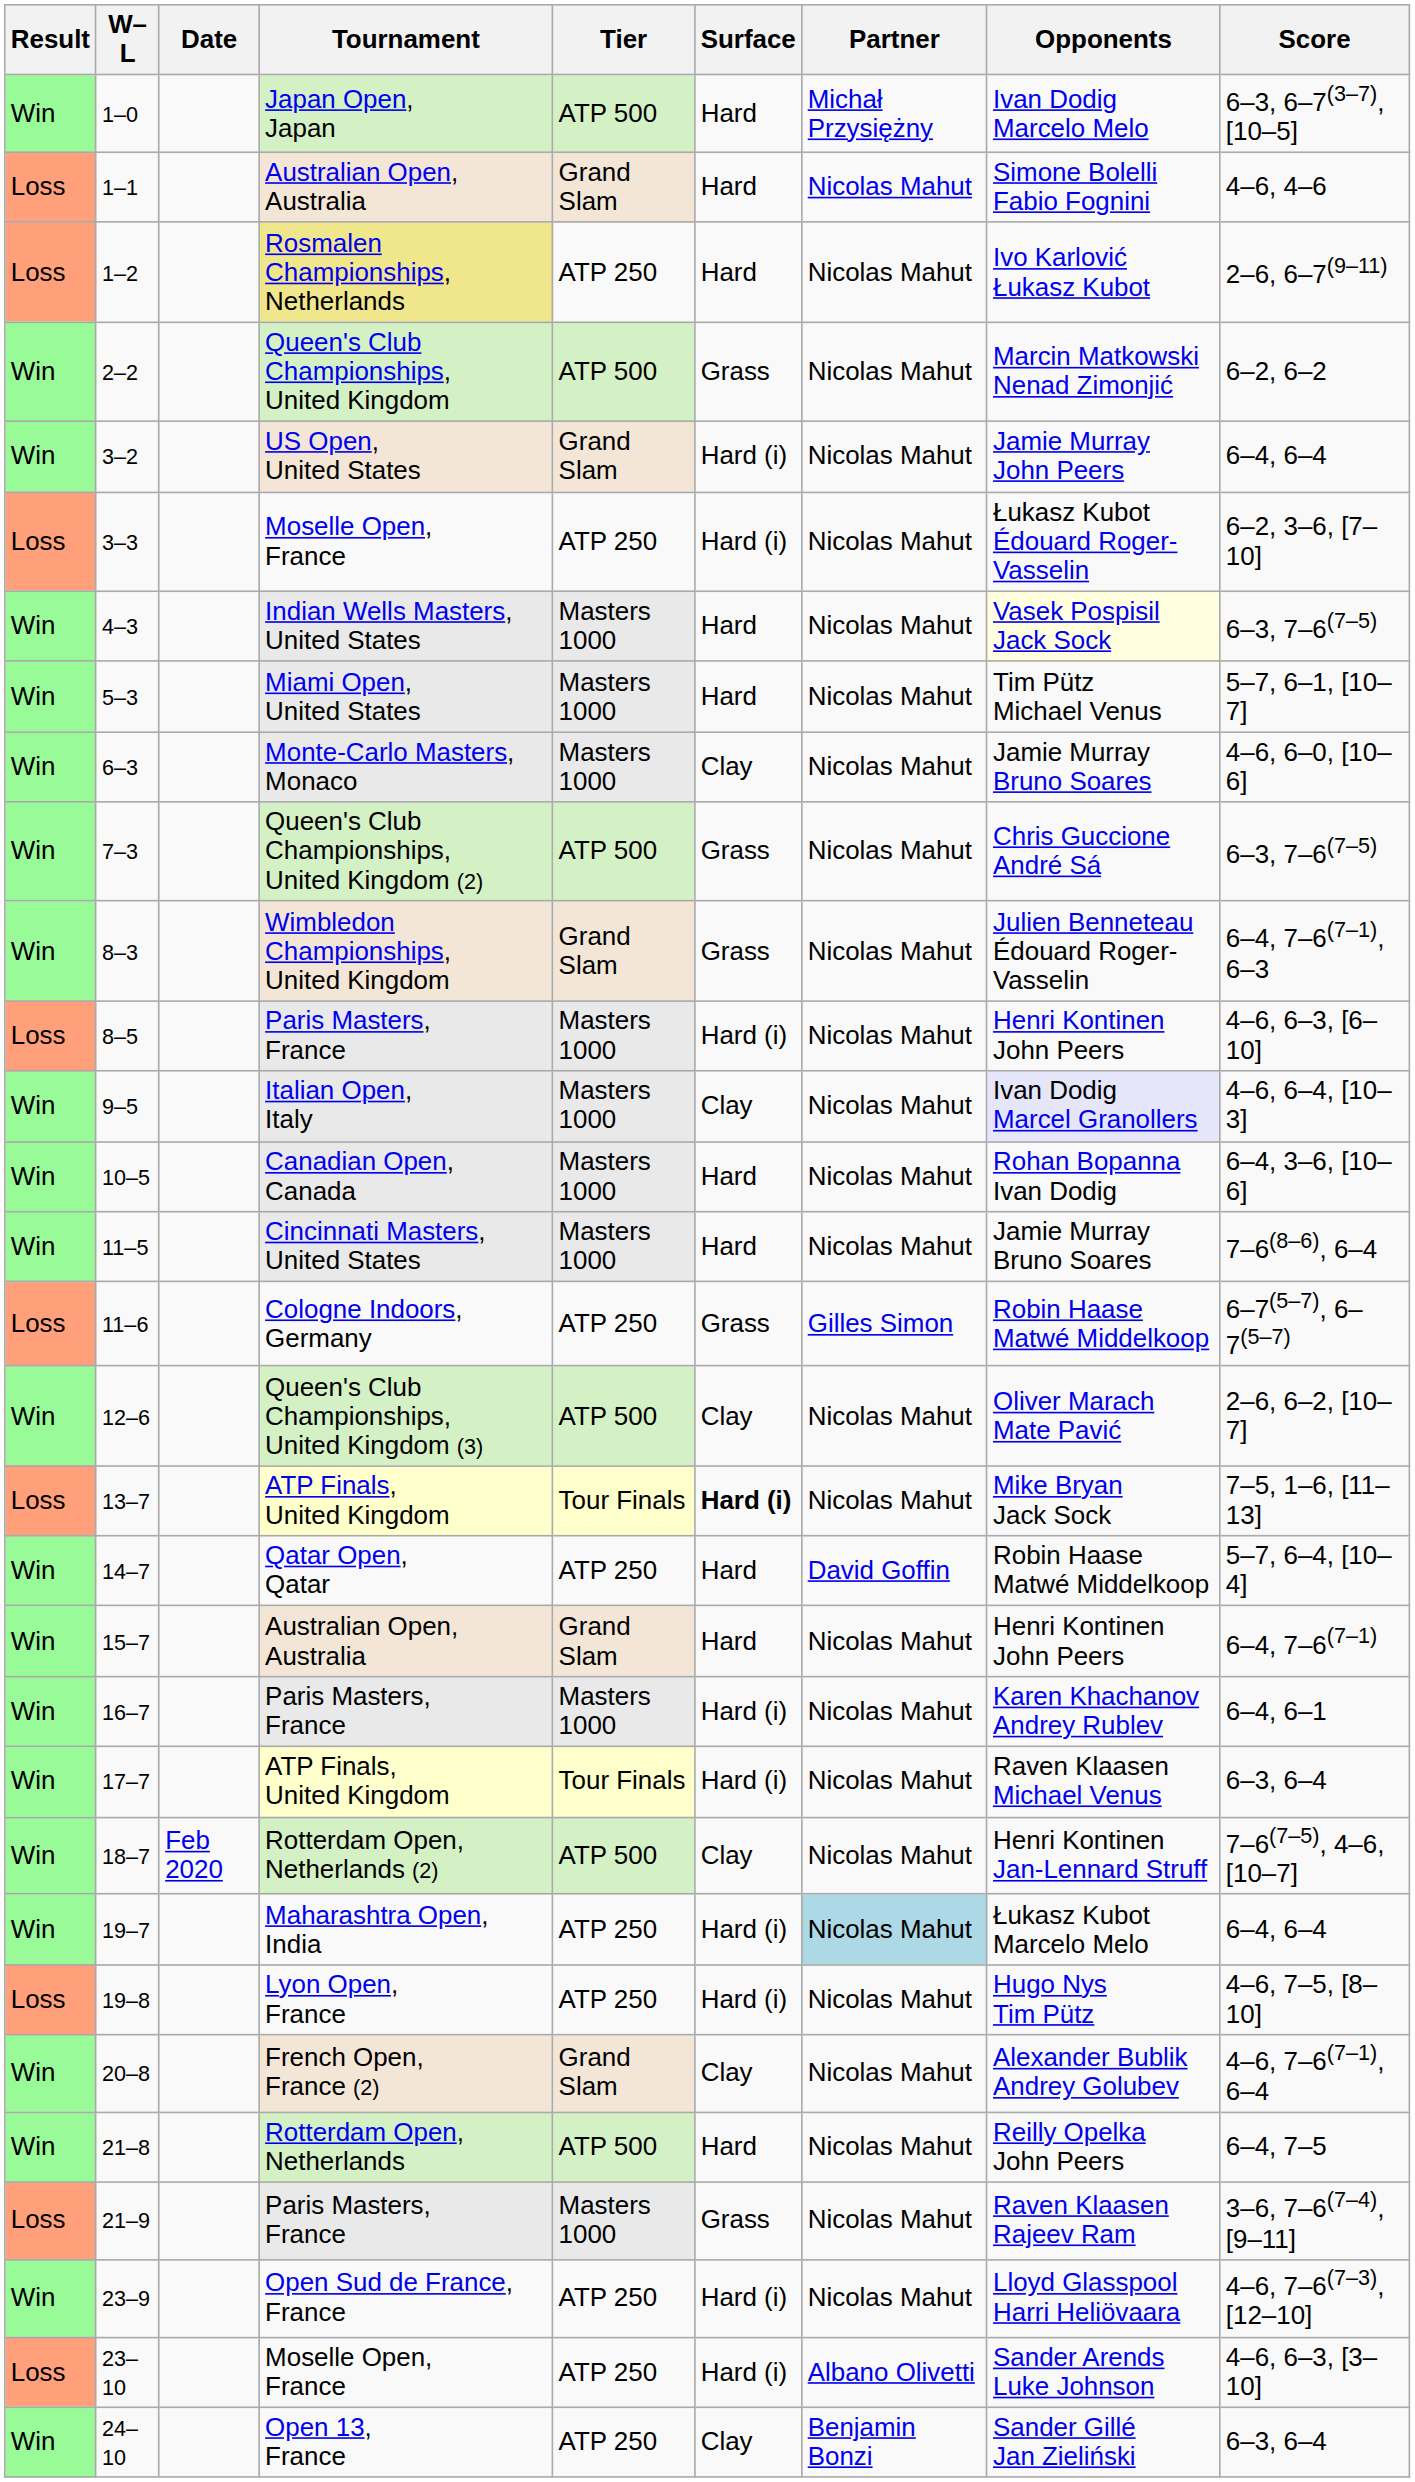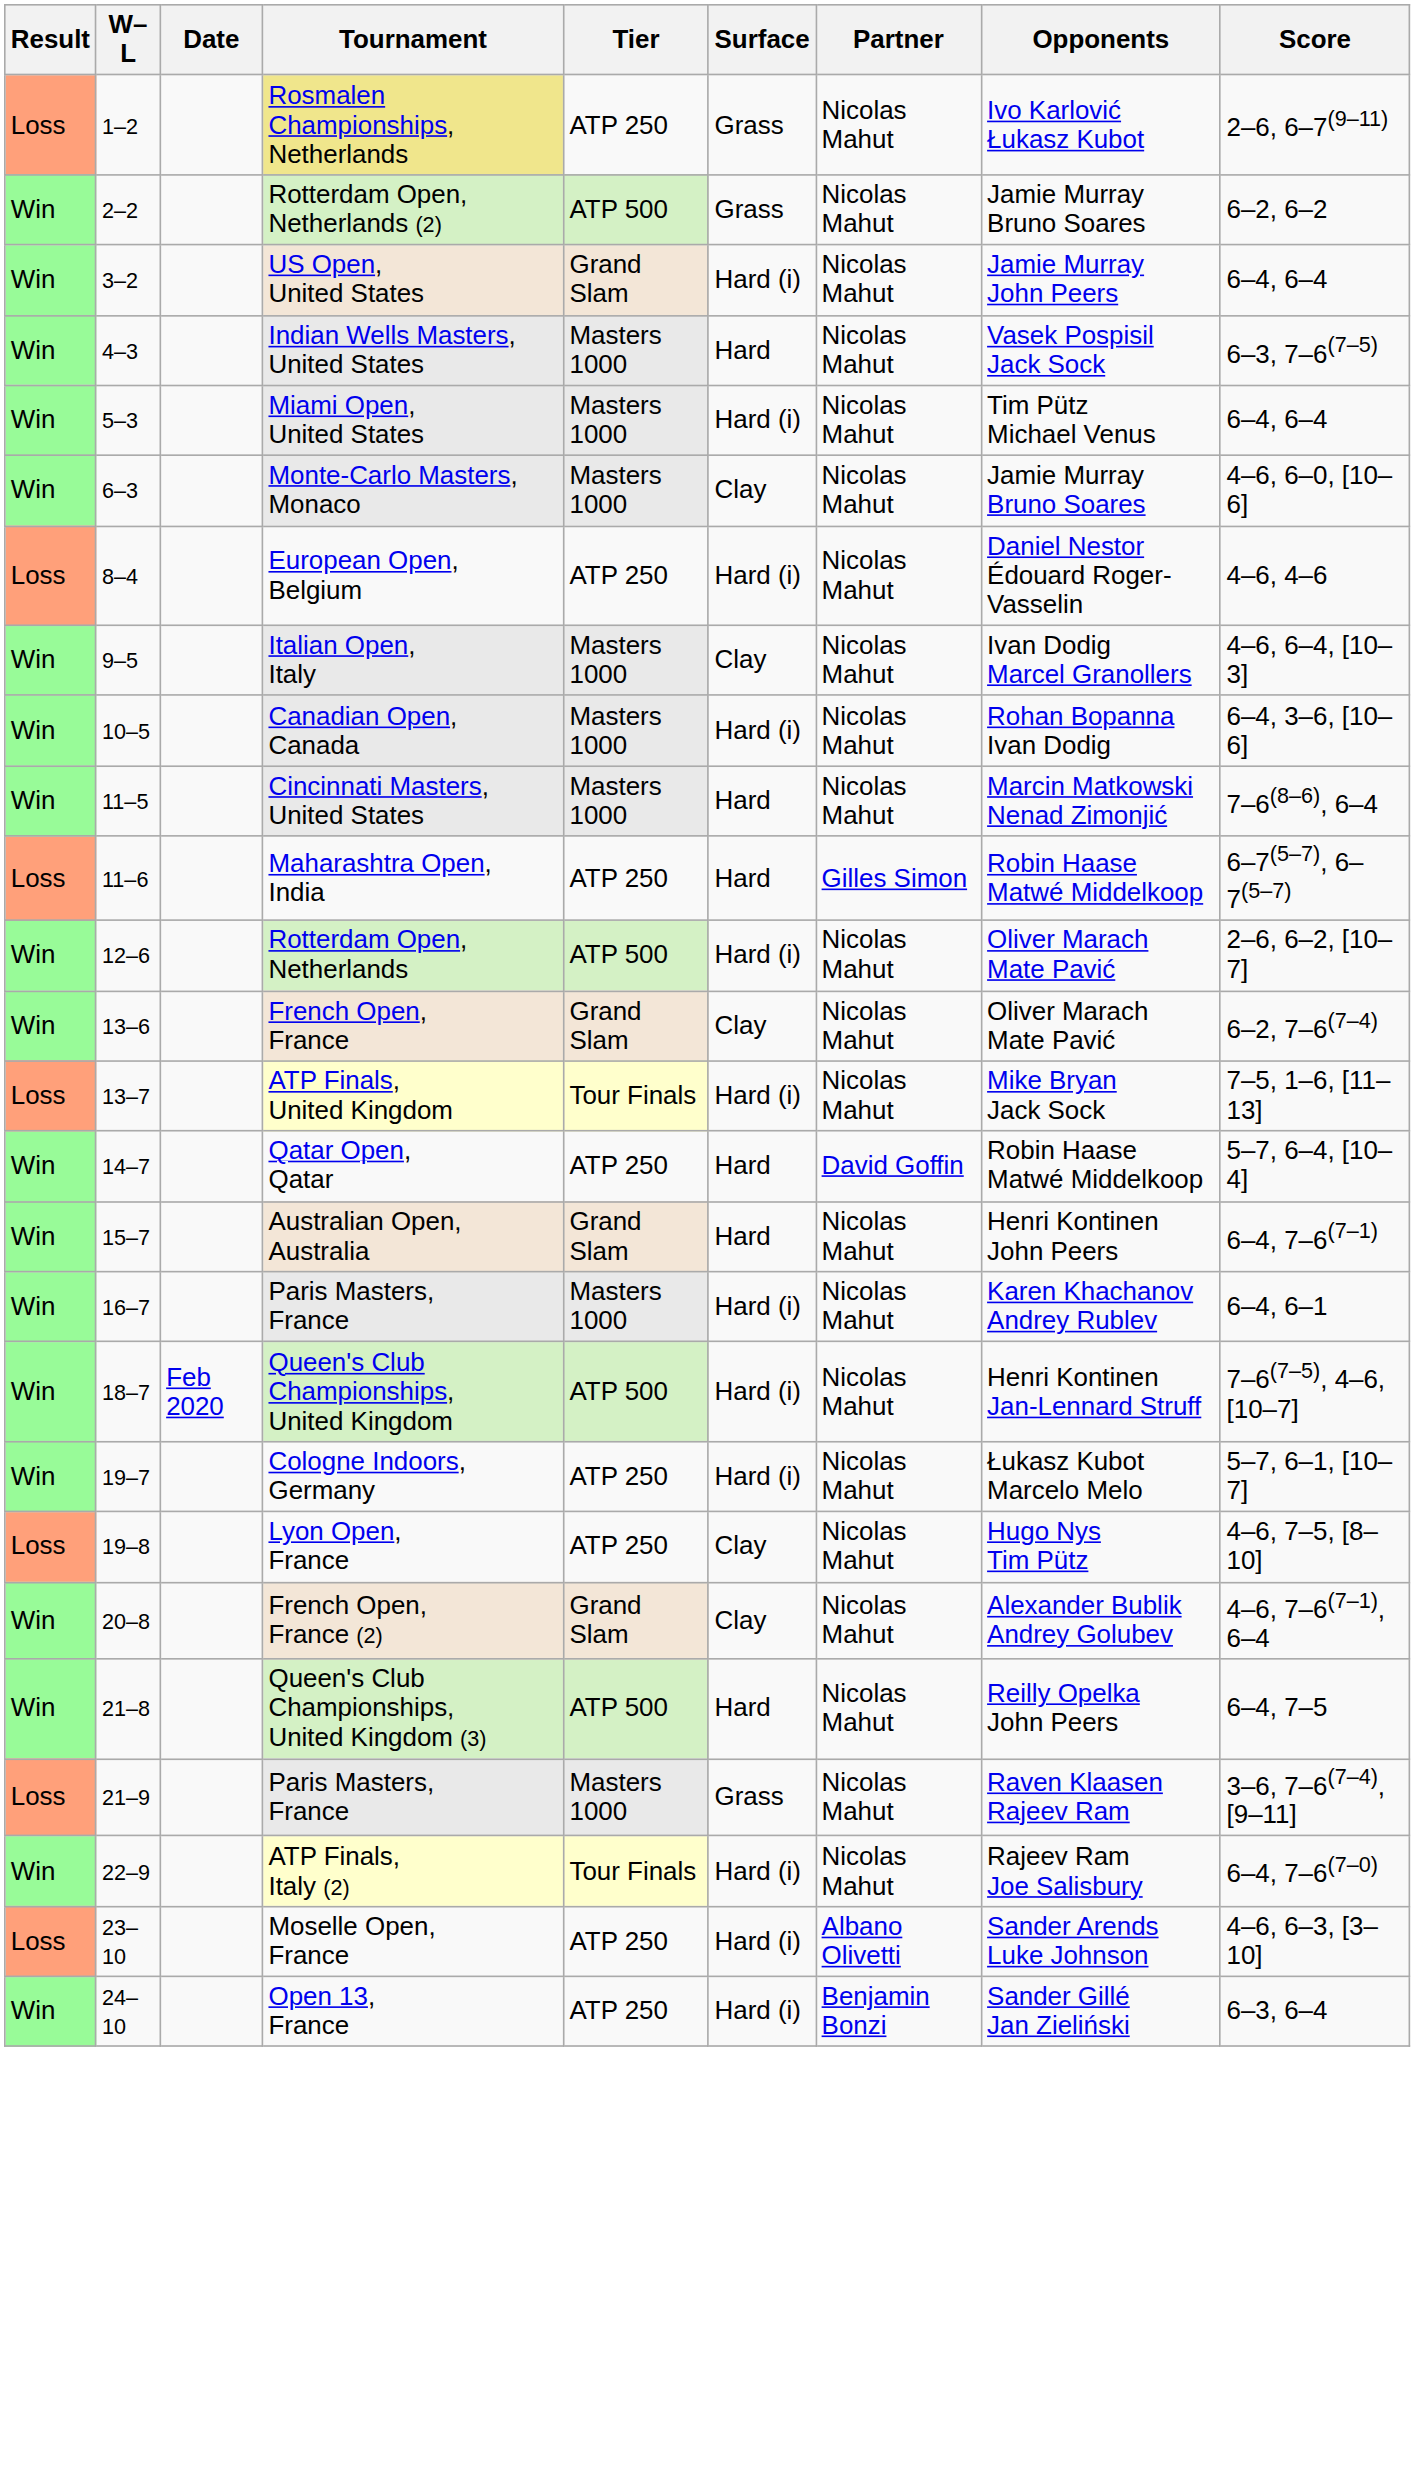- row: Win | 1–0 | Japan Open, Japan | ATP 500 | Hard | Michał Przysiężny | Ivan Dodig Marcelo Melo | 6–3, 6–7(3–7), [10–5]
- row: Loss | 1–1 | Australian Open, Australia | Grand Slam | Hard | Nicolas Mahut | Simone Bolelli Fabio Fognini | 4–6, 4–6
1–2 | Surface: Hard -> Grass
2–2 | Tournament: Queen's Club Championships, United Kingdom -> Rotterdam Open, Netherlands (2)
2–2 | Opponents: Marcin Matkowski Nenad Zimonjić -> Jamie Murray Bruno Soares
- row: Loss | 3–3 | Moselle Open, France | ATP 250 | Hard (i) | Nicolas Mahut | Łukasz Kubot Édouard Roger-Vasselin | 6–2, 3–6, [7–10]
4–3 | Opponents: lightyellow background -> no background
5–3 | Surface: Hard -> Hard (i)
5–3 | Score: 5–7, 6–1, [10–7] -> 6–4, 6–4
- row: Win | 7–3 | Queen's Club Championships, United Kingdom (2) | ATP 500 | Grass | Nicolas Mahut | Chris Guccione André Sá | 6–3, 7–6(7–5)
- row: Win | 8–3 | Wimbledon Championships, United Kingdom | Grand Slam | Grass | Nicolas Mahut | Julien Benneteau Édouard Roger-Vasselin | 6–4, 7–6(7–1), 6–3
+ row: Loss | 8–4 | European Open, Belgium | ATP 250 | Hard (i) | Nicolas Mahut | Daniel Nestor Édouard Roger-Vasselin | 4–6, 4–6
- row: Loss | 8–5 | Paris Masters, France | Masters 1000 | Hard (i) | Nicolas Mahut | Henri Kontinen John Peers | 4–6, 6–3, [6–10]
9–5 | Opponents: lavender background -> no background
10–5 | Surface: Hard -> Hard (i)
11–5 | Opponents: Jamie Murray Bruno Soares -> Marcin Matkowski Nenad Zimonjić
11–6 | Tournament: Cologne Indoors, Germany -> Maharashtra Open, India
11–6 | Surface: Grass -> Hard
12–6 | Tournament: Queen's Club Championships, United Kingdom (3) -> Rotterdam Open, Netherlands
12–6 | Surface: Clay -> Hard (i)
+ row: Win | 13–6 | French Open, France | Grand Slam | Clay | Nicolas Mahut | Oliver Marach Mate Pavić | 6–2, 7–6(7–4)
13–7 | Surface: bold -> normal
- row: Win | 17–7 | ATP Finals, United Kingdom | Tour Finals | Hard (i) | Nicolas Mahut | Raven Klaasen Michael Venus | 6–3, 6–4
18–7 | Tournament: Rotterdam Open, Netherlands (2) -> Queen's Club Championships, United Kingdom
18–7 | Surface: Clay -> Hard (i)
19–7 | Tournament: Maharashtra Open, India -> Cologne Indoors, Germany
19–7 | Partner: lightblue background -> no background
19–7 | Score: 6–4, 6–4 -> 5–7, 6–1, [10–7]
19–8 | Surface: Hard (i) -> Clay
21–8 | Tournament: Rotterdam Open, Netherlands -> Queen's Club Championships, United Kingdom (3)
+ row: Win | 22–9 | ATP Finals, Italy (2) | Tour Finals | Hard (i) | Nicolas Mahut | Rajeev Ram Joe Salisbury | 6–4, 7–6(7–0)
- row: Win | 23–9 | Open Sud de France, France | ATP 250 | Hard (i) | Nicolas Mahut | Lloyd Glasspool Harri Heliövaara | 4–6, 7–6(7–3), [12–10]
24–10 | Surface: Clay -> Hard (i)
